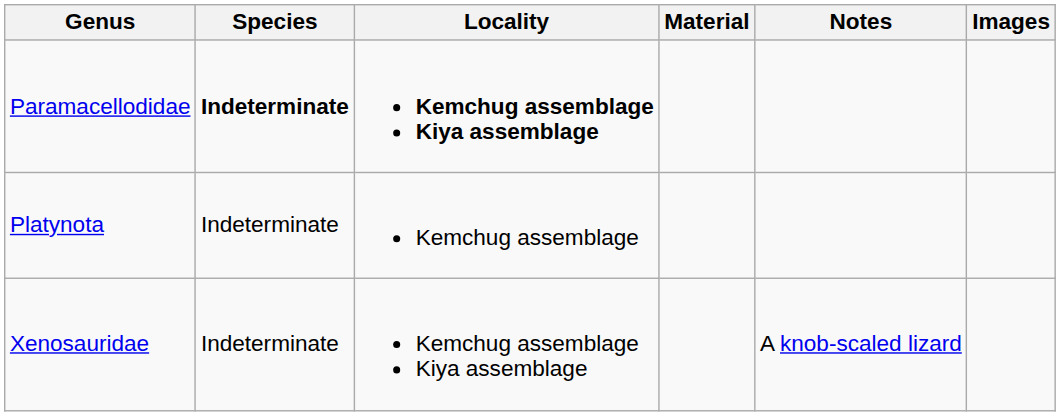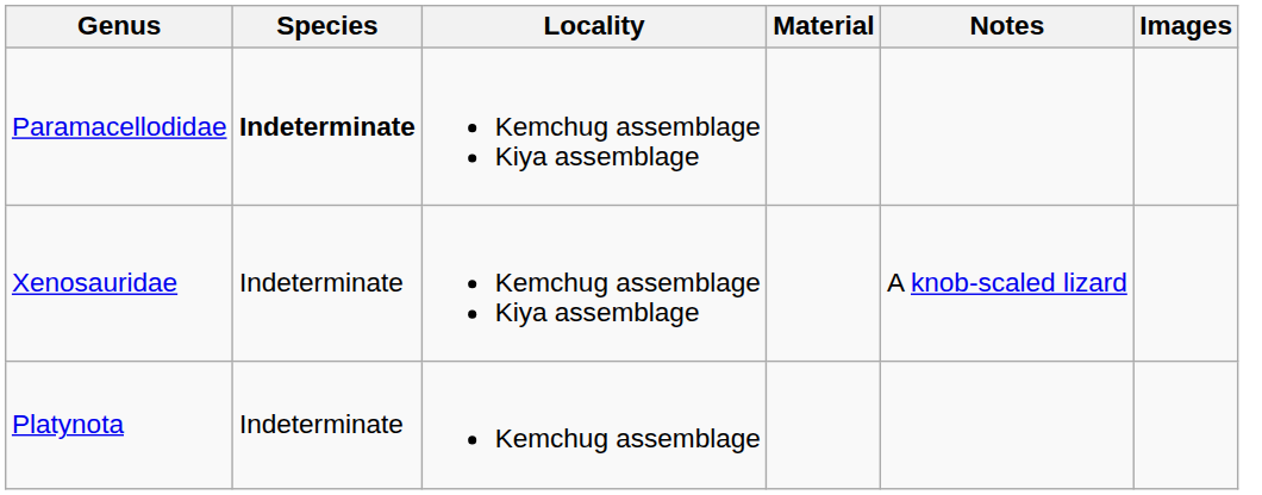Paramacellodidae | Locality: bold -> normal
rows swapped: Platynota <-> Xenosauridae
